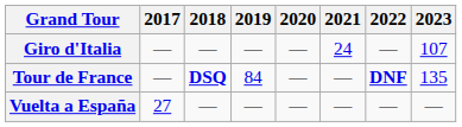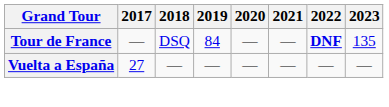- row: Giro d'Italia | — | — | — | — | 24 | — | 107
Tour de France | 2018: bold -> normal
